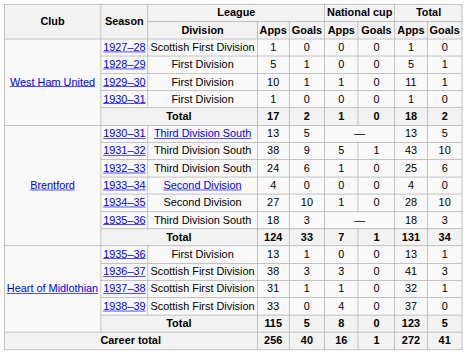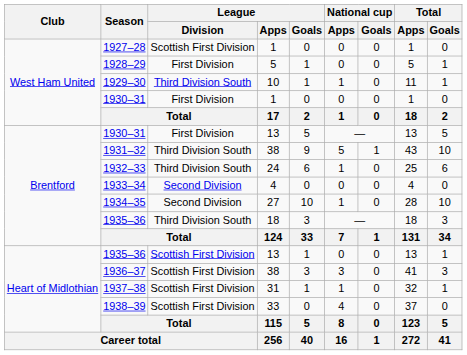1929–30 | League / Division: First Division -> Third Division South
1930–31 / 13 | League / Division: Third Division South -> First Division
1935–36 / 13 | League / Division: First Division -> Scottish First Division
